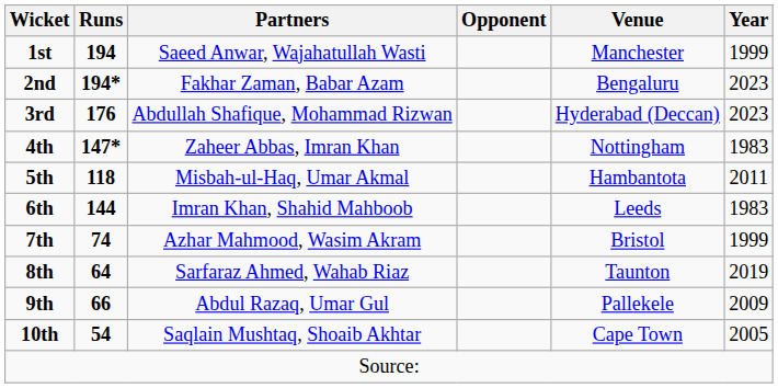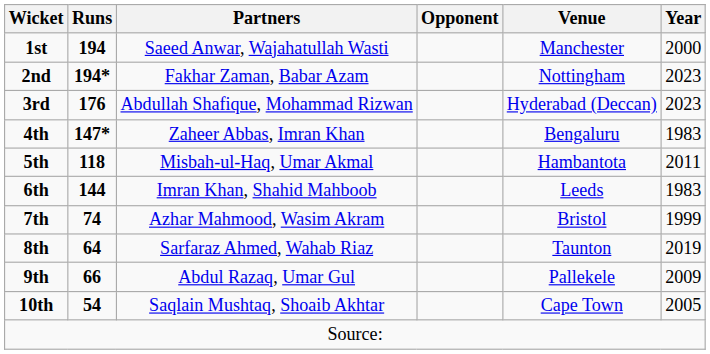1st | Year: 1999 -> 2000
2nd | Venue: Bengaluru -> Nottingham
4th | Venue: Nottingham -> Bengaluru
